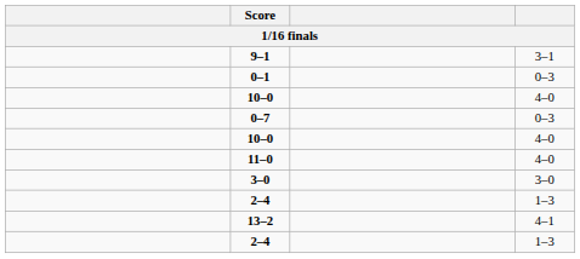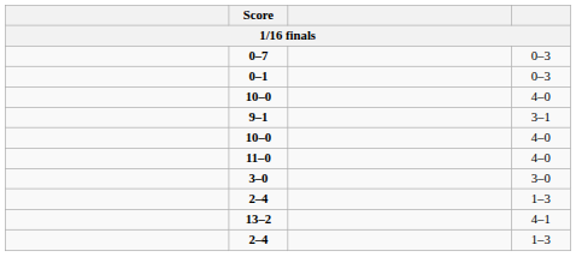rows swapped: 0–7 <-> 9–1
